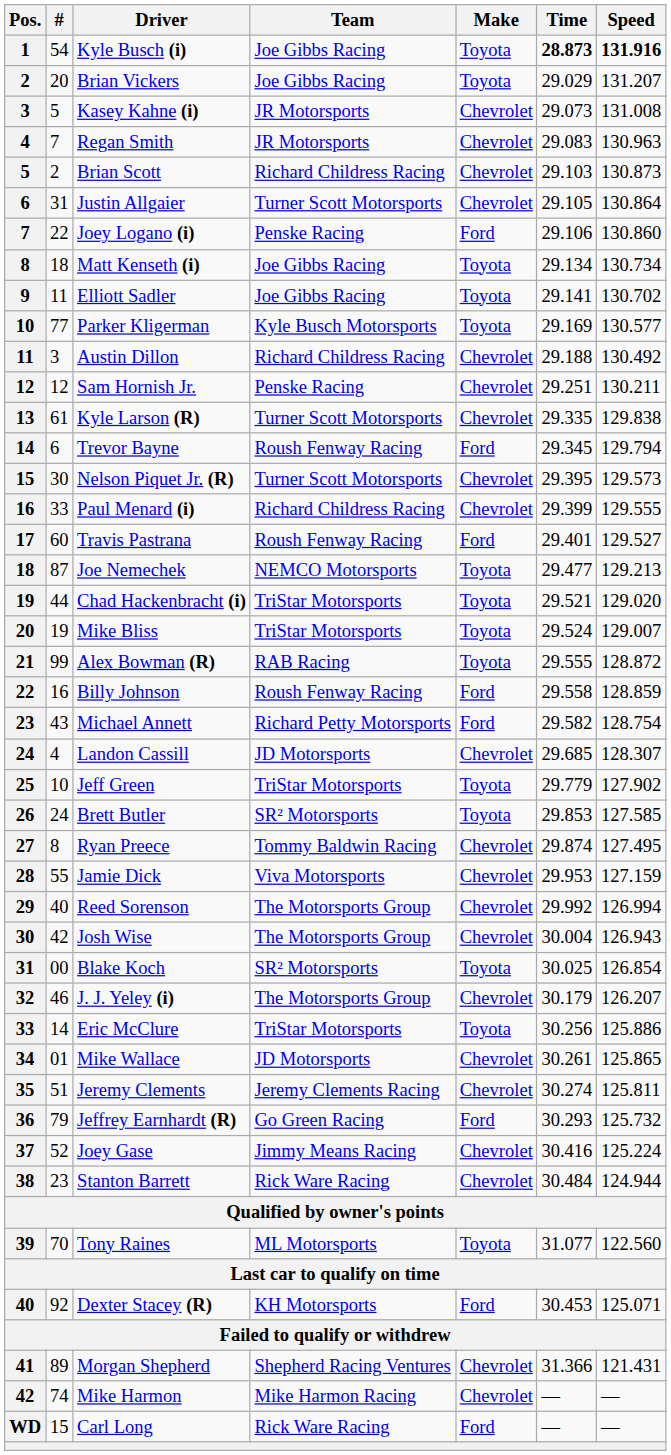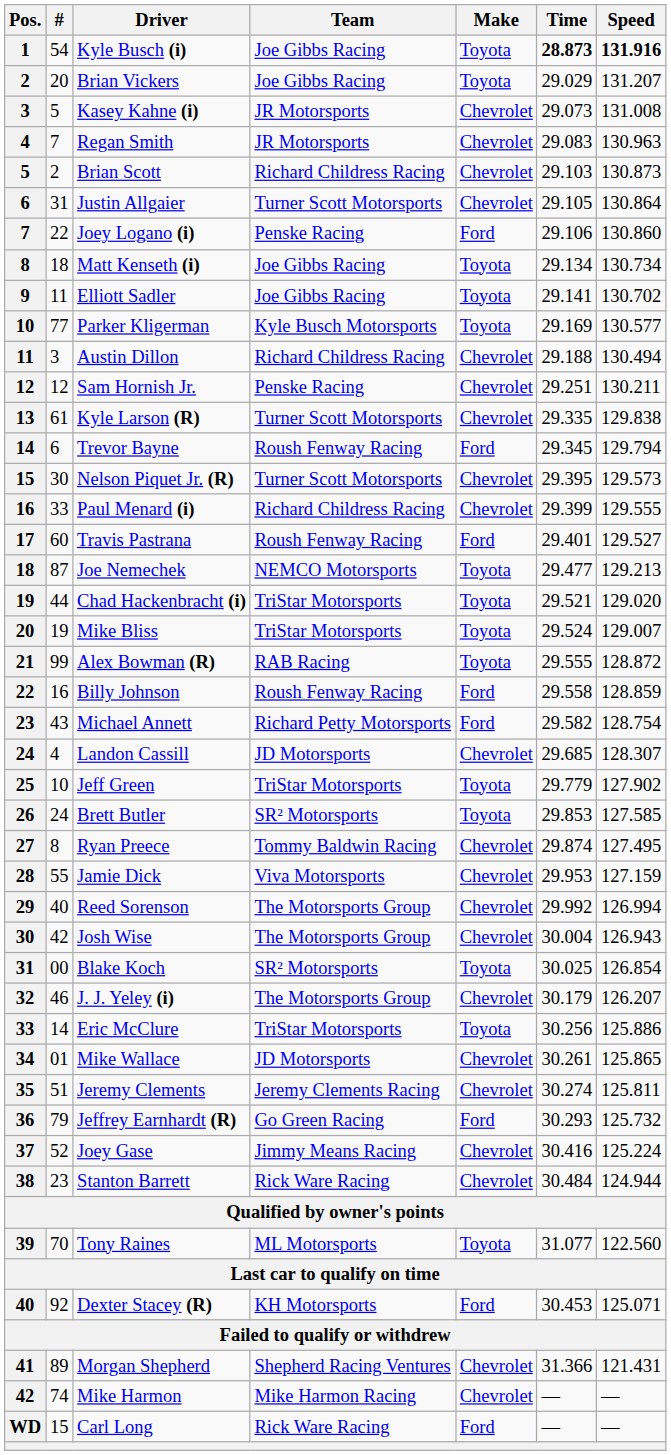Austin Dillon | Speed: 130.492 -> 130.494
